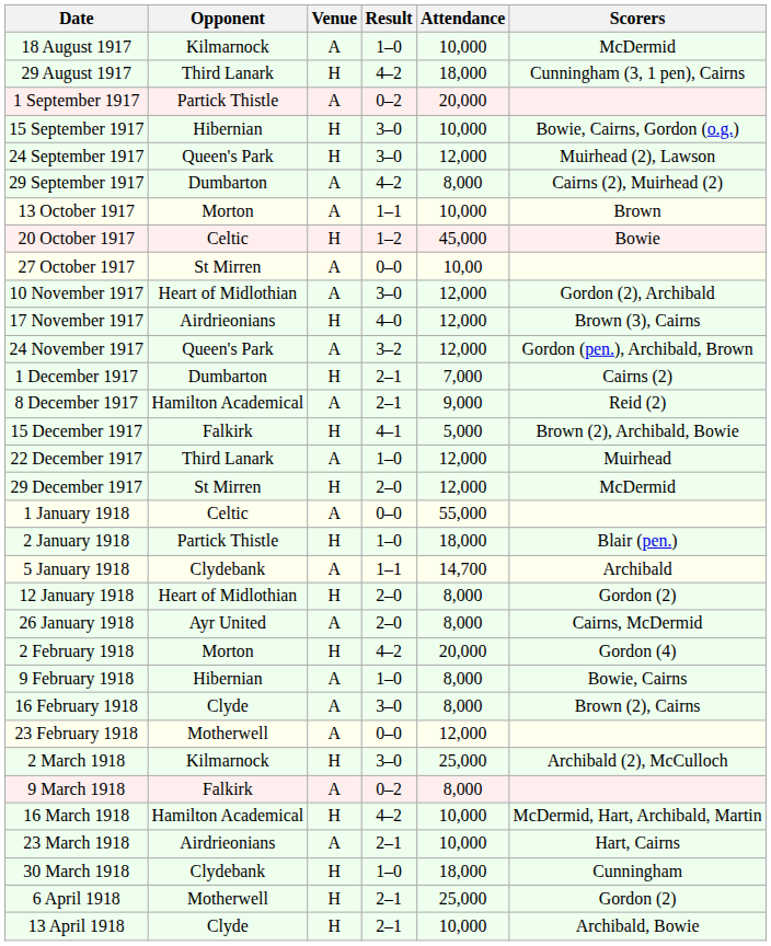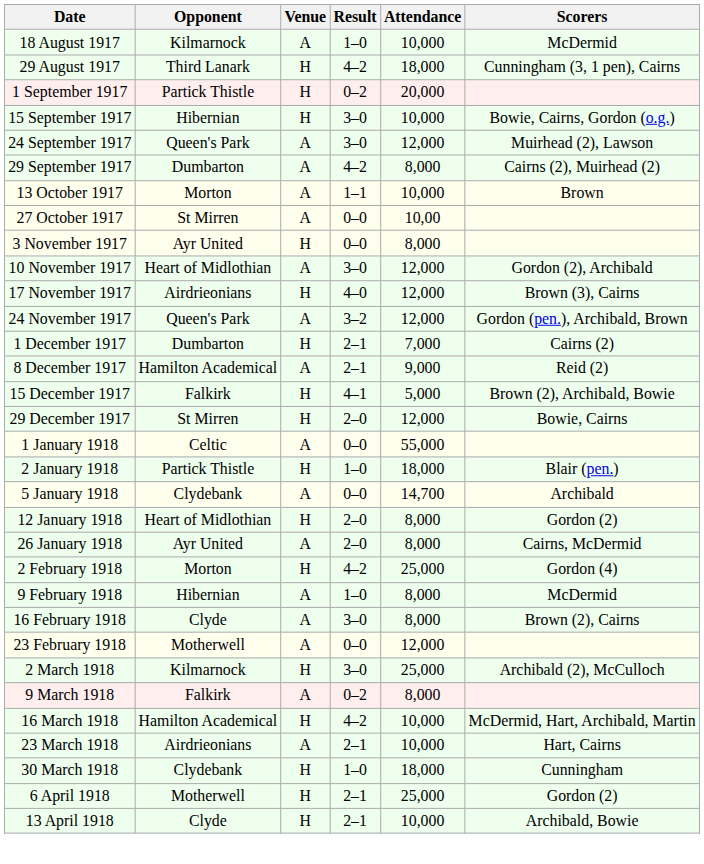1 September 1917 | Venue: A -> H
24 September 1917 | Venue: H -> A
- row: 20 October 1917 | Celtic | H | 1–2 | 45,000 | Bowie
+ row: 3 November 1917 | Ayr United | H | 0–0 | 8,000
- row: 22 December 1917 | Third Lanark | A | 1–0 | 12,000 | Muirhead
29 December 1917 | Scorers: McDermid -> Bowie, Cairns
5 January 1918 | Result: 1–1 -> 0–0
2 February 1918 | Attendance: 20,000 -> 25,000
9 February 1918 | Scorers: Bowie, Cairns -> McDermid
